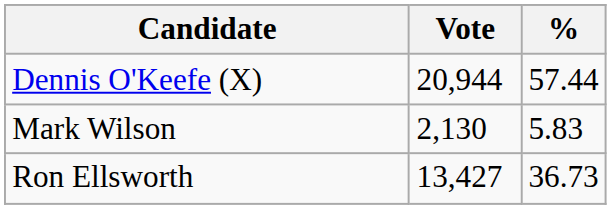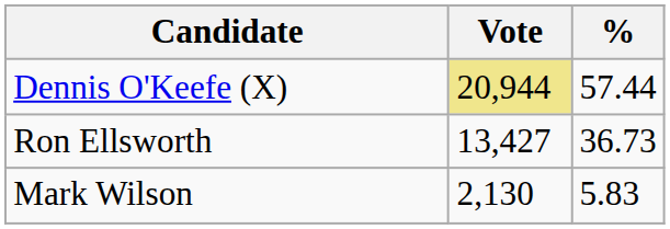Dennis O'Keefe (X) | Vote: no background -> khaki background
rows swapped: Ron Ellsworth <-> Mark Wilson
